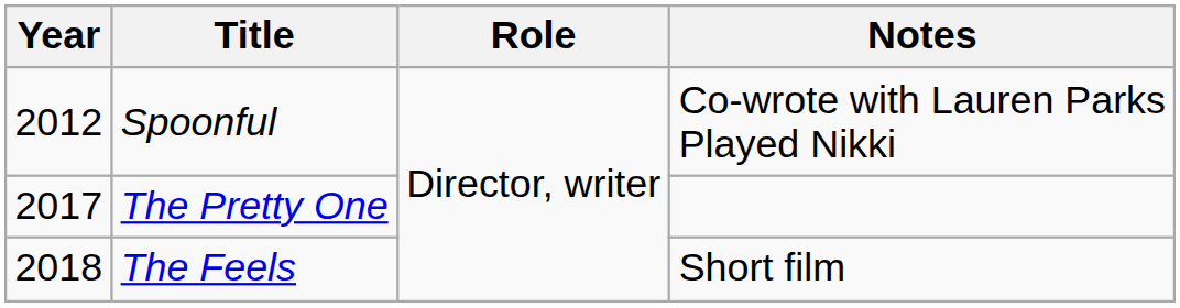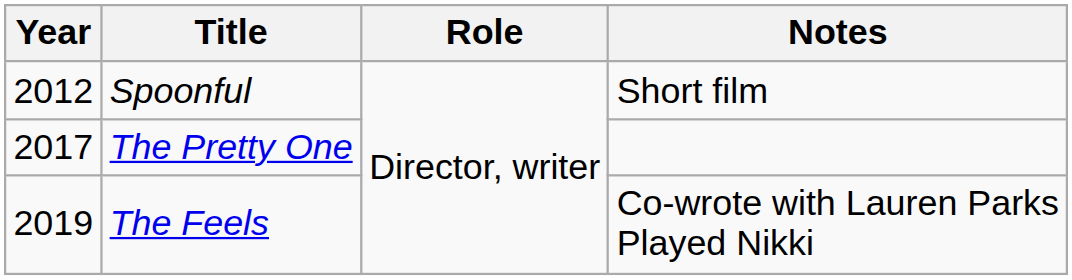Spoonful | Notes: Co-wrote with Lauren Parks Played Nikki -> Short film
The Feels | Year: 2018 -> 2019
The Feels | Notes: Short film -> Co-wrote with Lauren Parks Played Nikki
